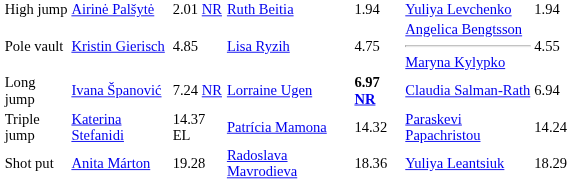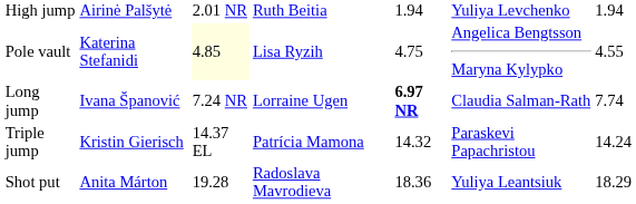Pole vault | column 2: Kristin Gierisch -> Katerina Stefanidi
Pole vault | column 3: no background -> lightyellow background
Long jump | column 7: 6.94 -> 7.74
Triple jump | column 2: Katerina Stefanidi -> Kristin Gierisch
